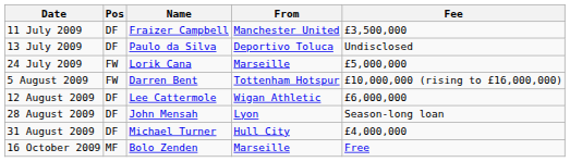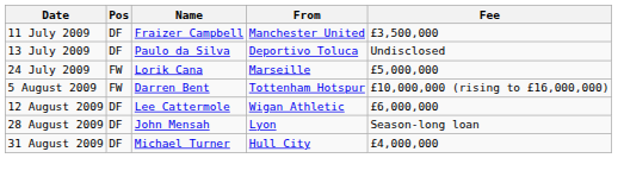- row: 16 October 2009 | MF | Bolo Zenden | Marseille | Free
